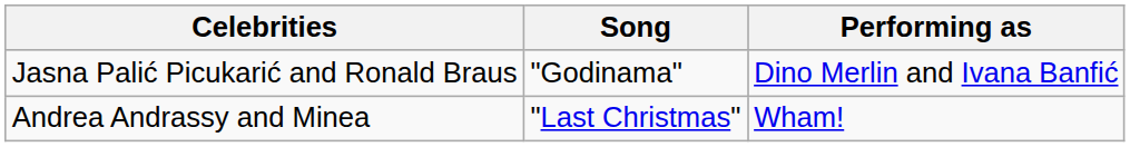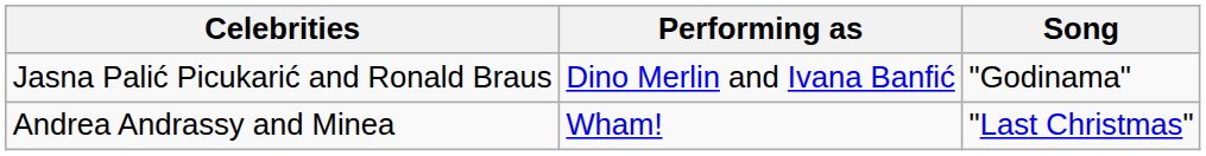columns swapped: Performing as <-> Song
